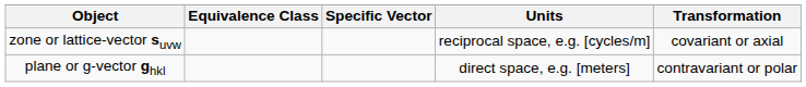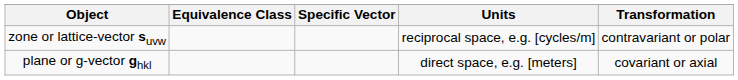zone or lattice-vector suvw | Transformation: covariant or axial -> contravariant or polar
plane or g-vector ghkl | Transformation: contravariant or polar -> covariant or axial
